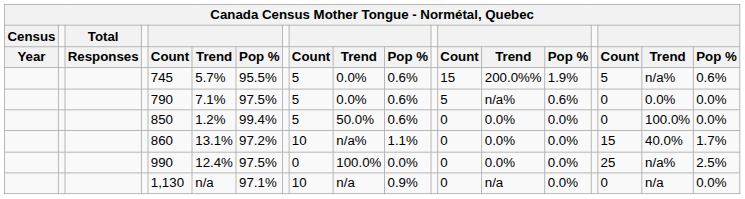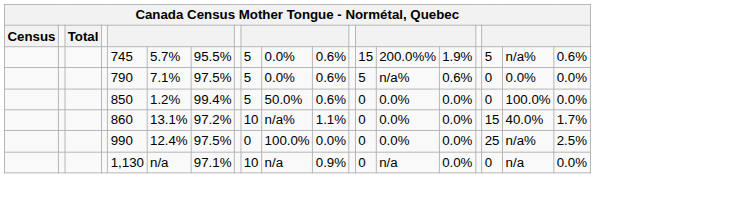- row: Year | Responses | Count | Trend | Pop % | Count | Trend | Pop % | Count | Trend | Pop % | Count | Trend | Pop %
